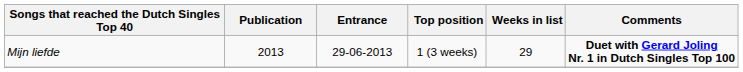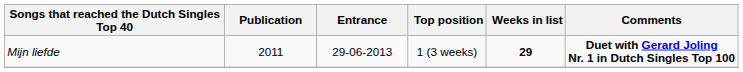Mijn liefde | Publication: 2013 -> 2011
Mijn liefde | Weeks in list: normal -> bold
